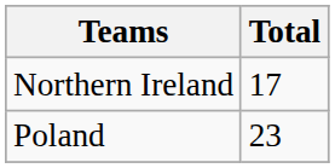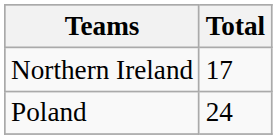Poland | Total: 23 -> 24
